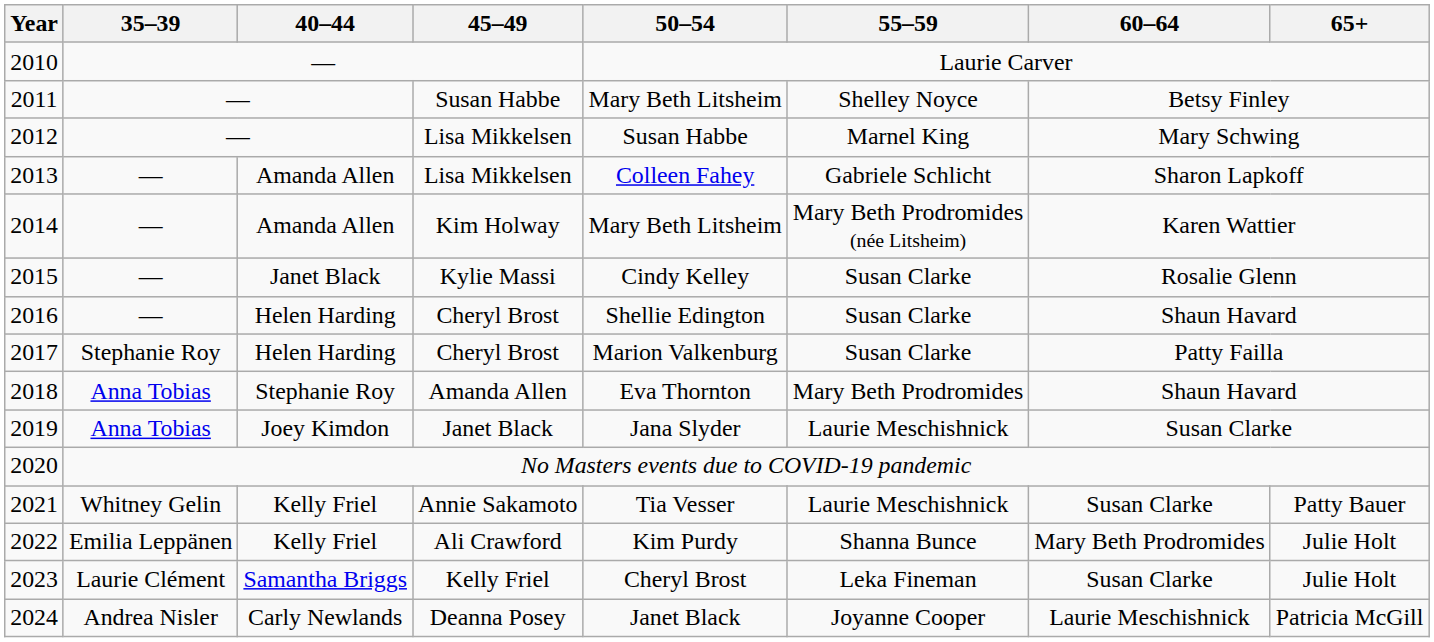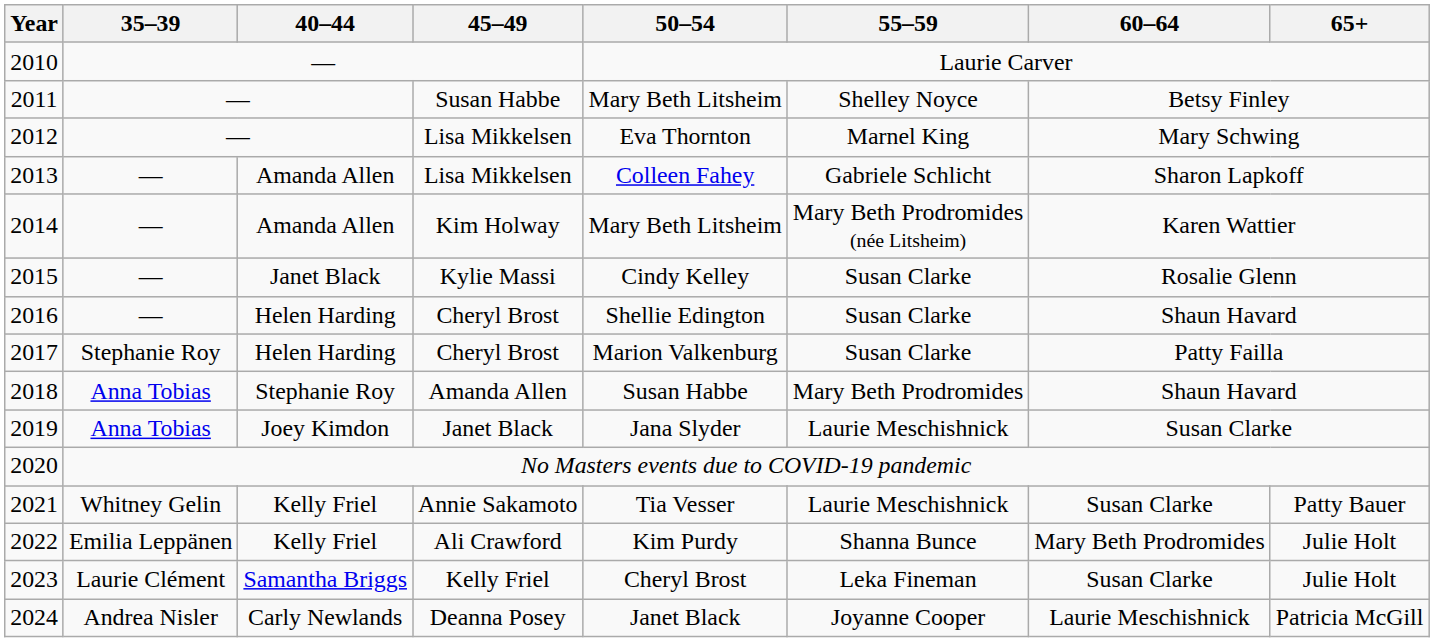2012 | 50–54: Susan Habbe -> Eva Thornton
2018 | 50–54: Eva Thornton -> Susan Habbe
